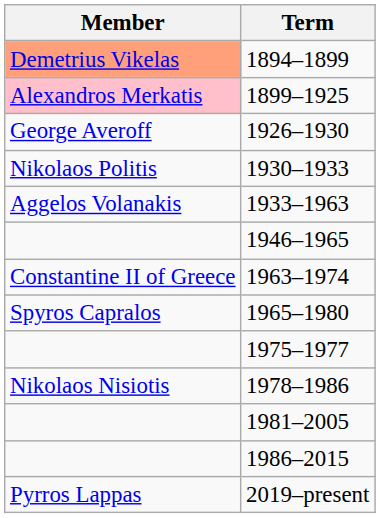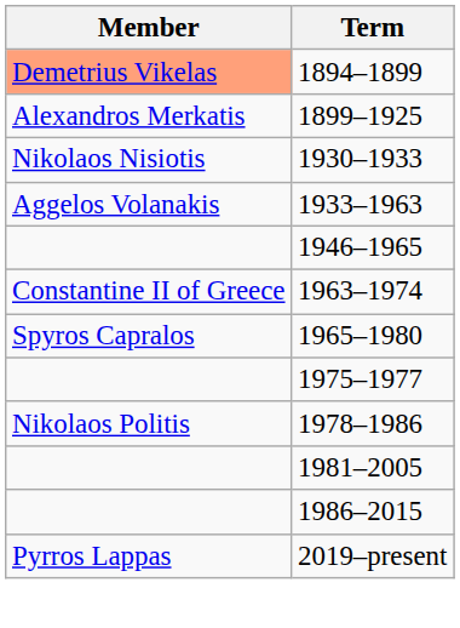1899–1925 | Member: pink background -> no background
- row: George Averoff | 1926–1930
1930–1933 | Member: Nikolaos Politis -> Nikolaos Nisiotis
1978–1986 | Member: Nikolaos Nisiotis -> Nikolaos Politis
